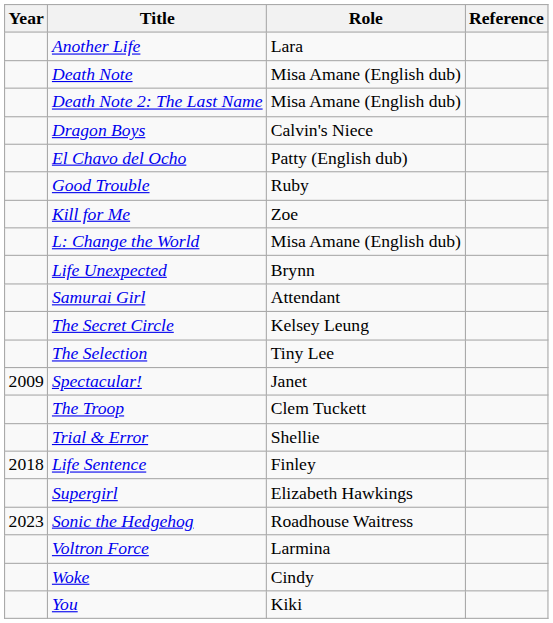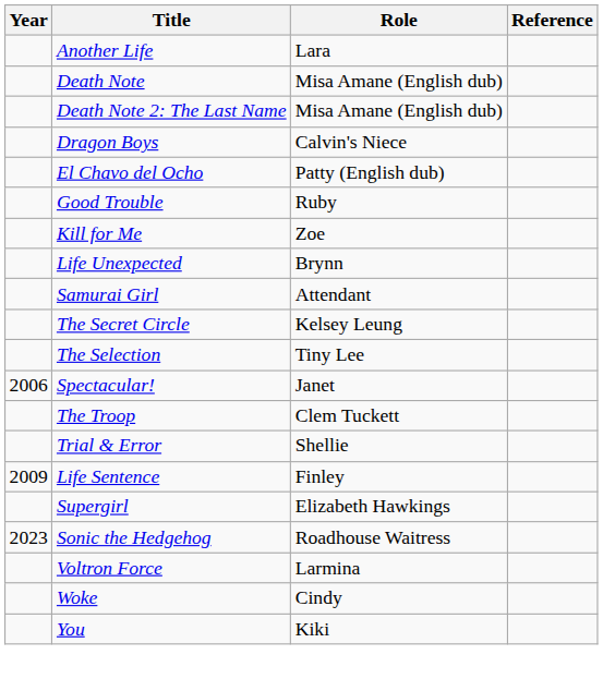- row: L: Change the World | Misa Amane (English dub)
Spectacular! | Year: 2009 -> 2006
Life Sentence | Year: 2018 -> 2009
